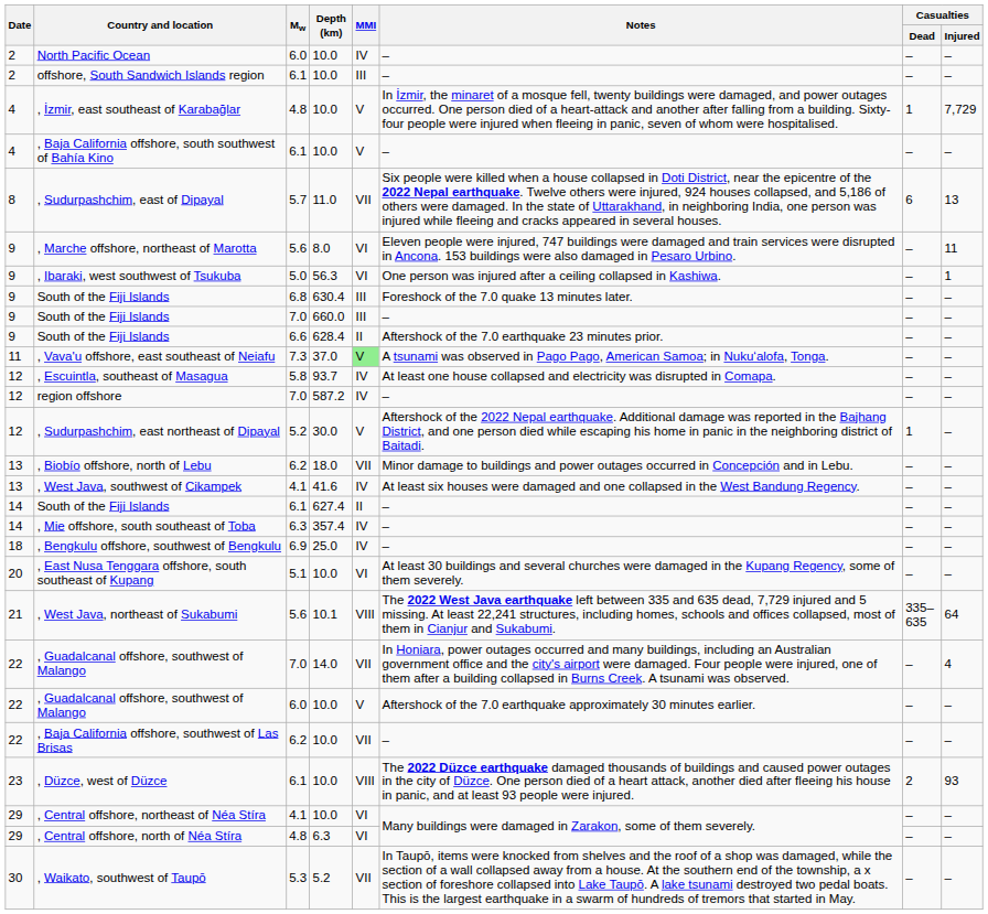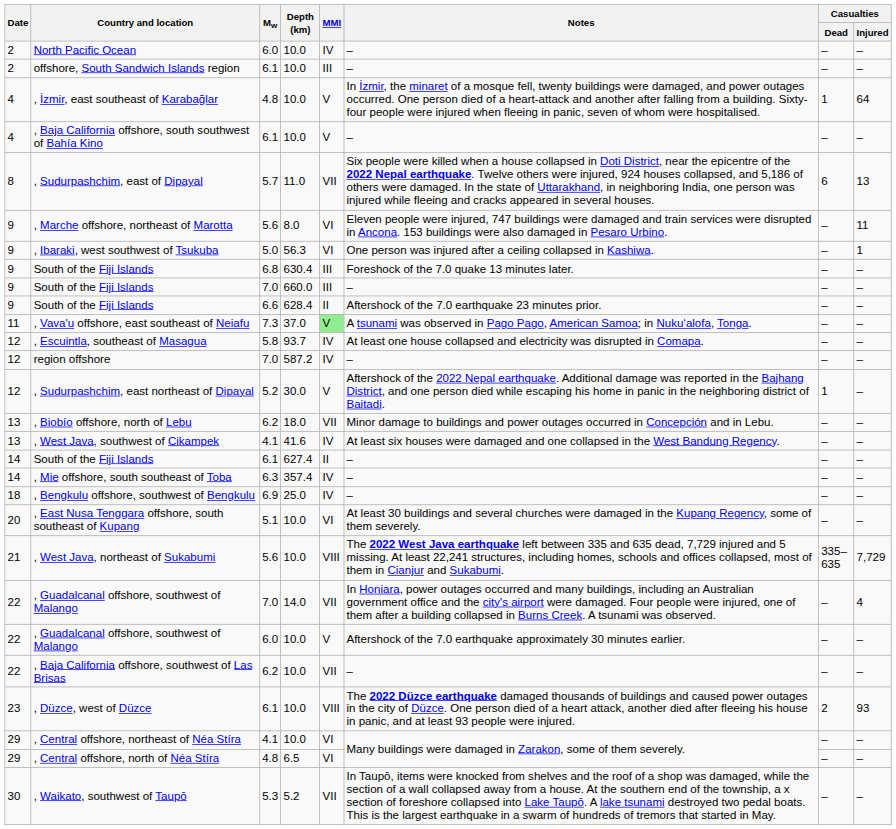, İzmir, east southeast of Karabağlar | Casualties / Injured: 7,729 -> 64
, West Java, northeast of Sukabumi | Depth (km): 10.1 -> 10.0
, West Java, northeast of Sukabumi | Casualties / Injured: 64 -> 7,729
, Central offshore, north of Néa Stíra | Depth (km): 6.3 -> 6.5
